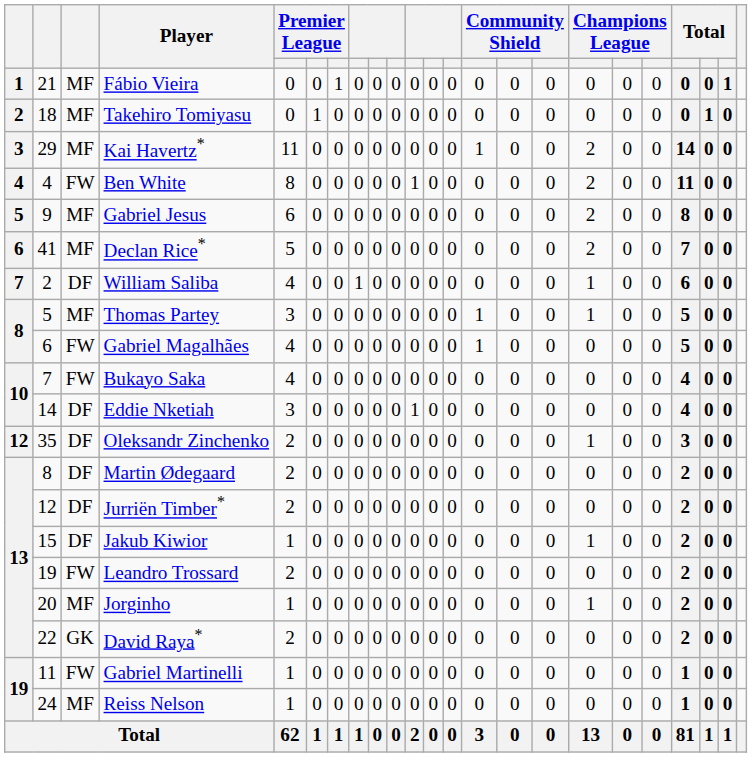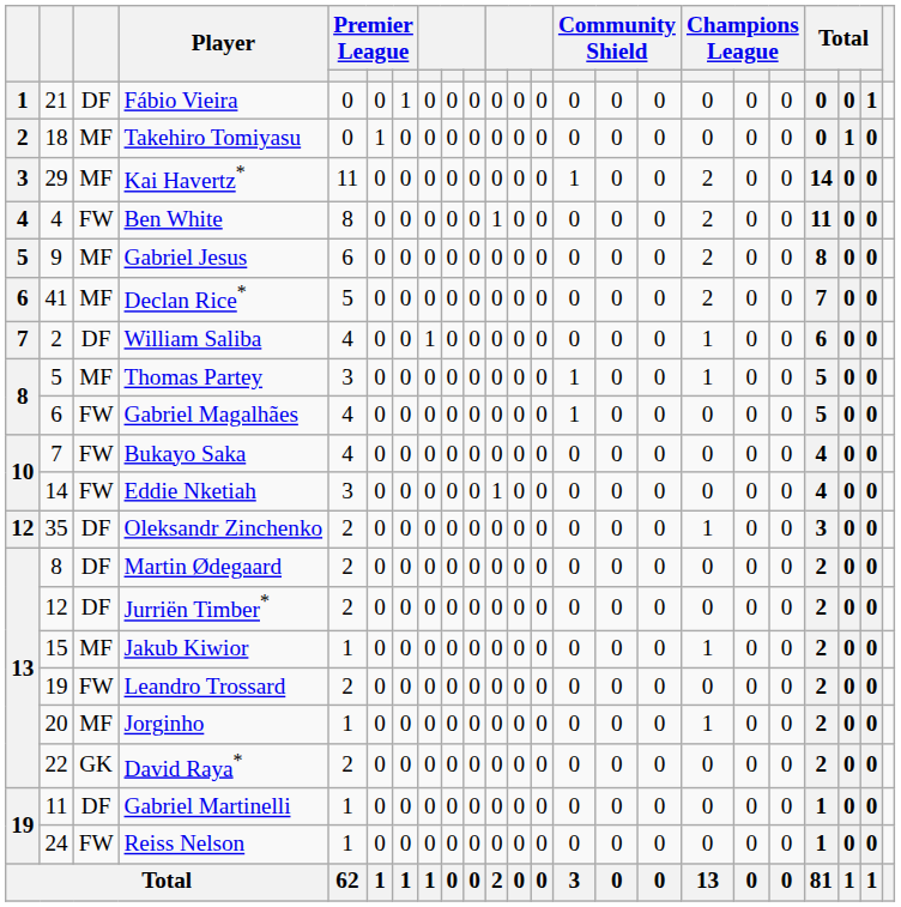Fábio Vieira | column 3: MF -> DF
Eddie Nketiah | column 3: DF -> FW
Jakub Kiwior | column 3: DF -> MF
Gabriel Martinelli | column 3: FW -> DF
Reiss Nelson | column 3: MF -> FW
